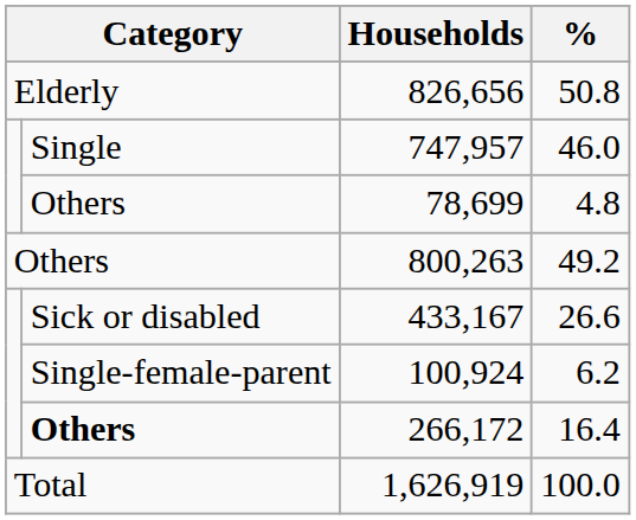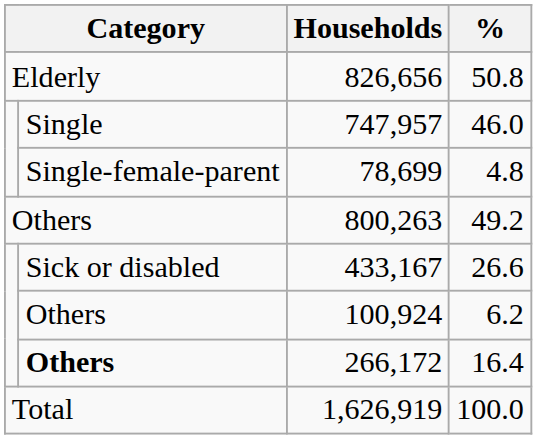78,699 | column 2: Others -> Single-female-parent
100,924 | column 2: Single-female-parent -> Others
